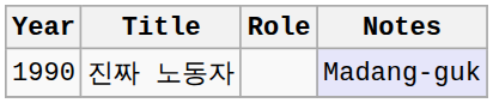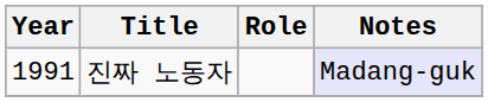진짜 노동자 | Year: 1990 -> 1991
